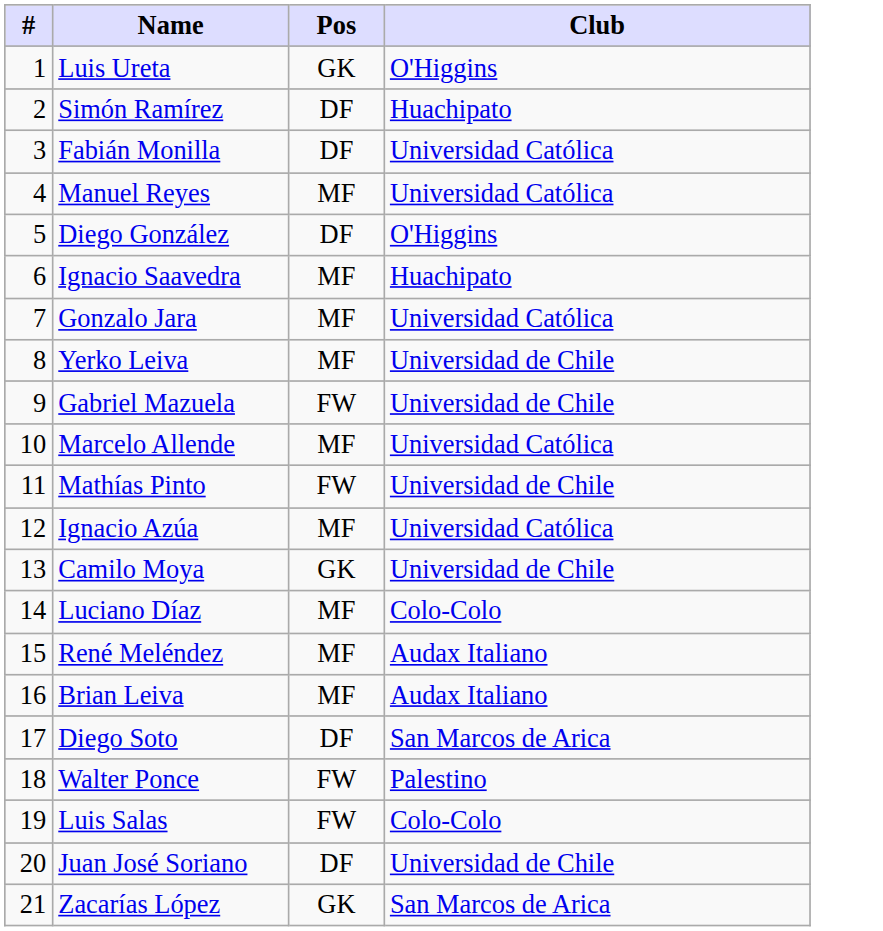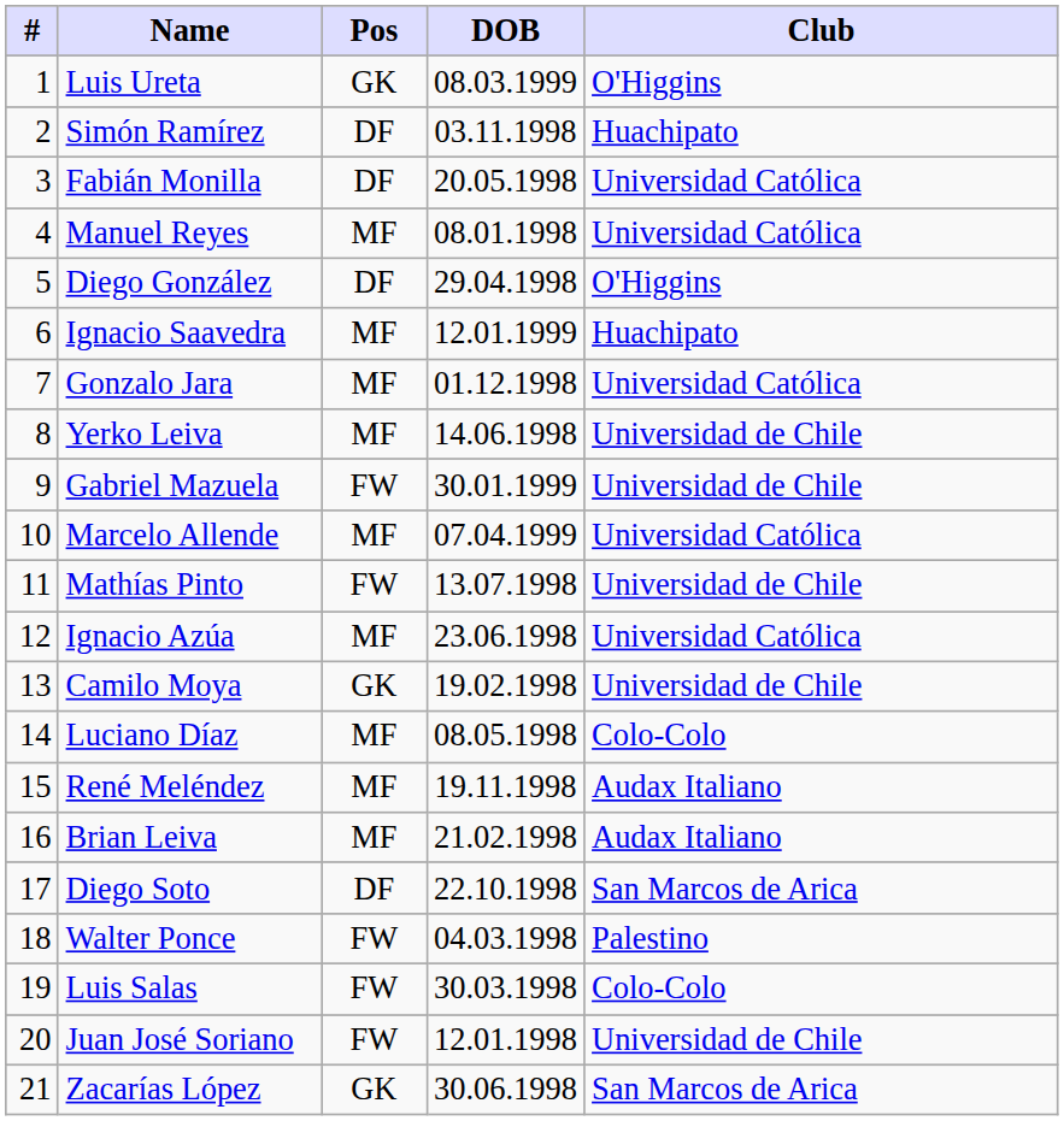+ column: DOB | 08.03.1999 | 03.11.1998 | 20.05.1998 | 08.01.1998 | 29.04.1998 | 12.01.1999 | 01.12.1998 | 14.06.1998 | 30.01.1999 | 07.04.1999 | 13.07.1998 | 23.06.1998 | 19.02.1998 | 08.05.1998 | 19.11.1998 | 21.02.1998 | 22.10.1998 | 04.03.1998 | 30.03.1998 | 12.01.1998 | 30.06.1998
Juan José Soriano | Pos: DF -> FW
